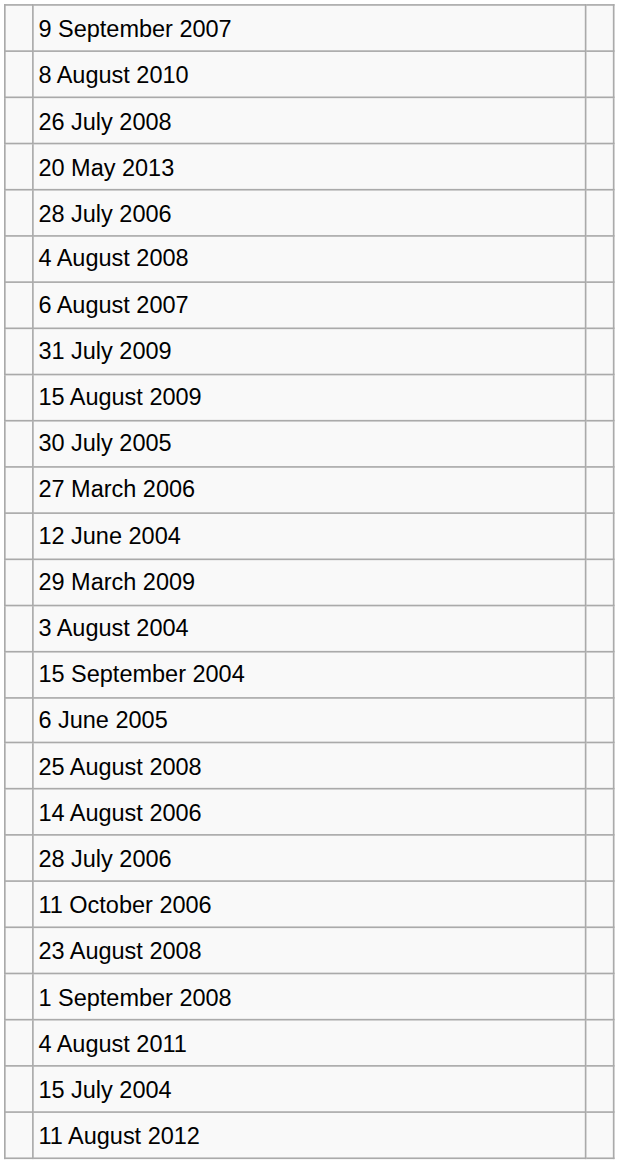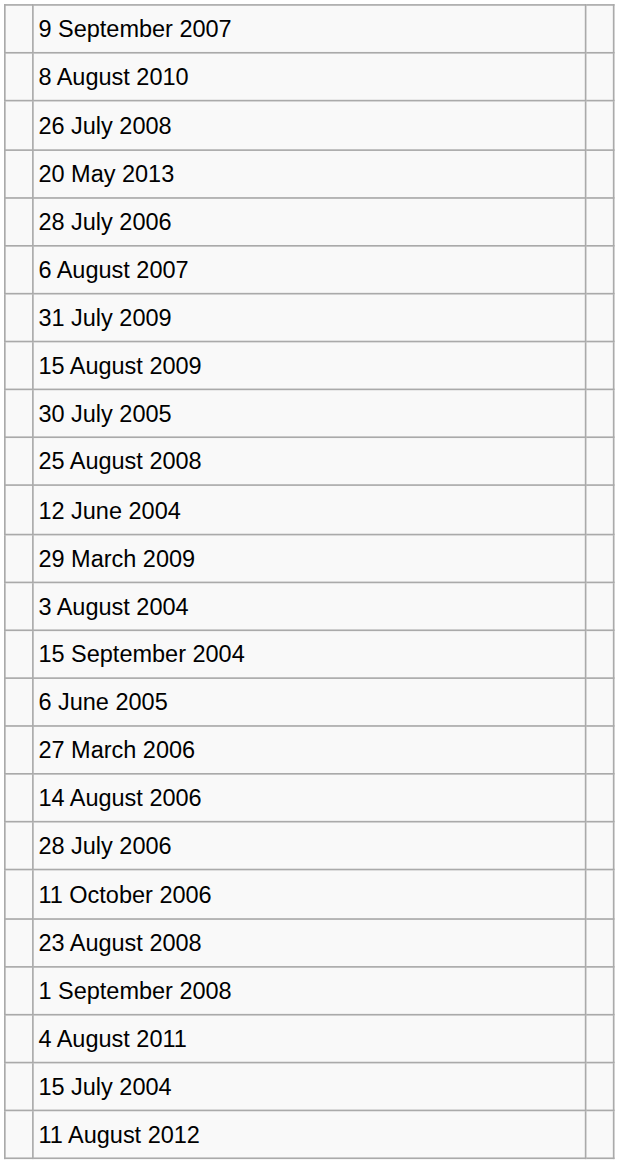- row: 4 August 2008
rows swapped: 25 August 2008 <-> 27 March 2006
